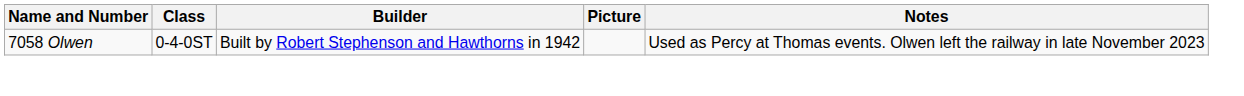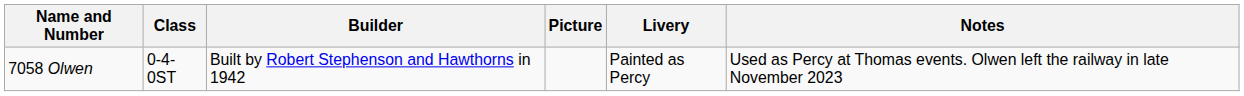+ column: Livery | Painted as Percy
